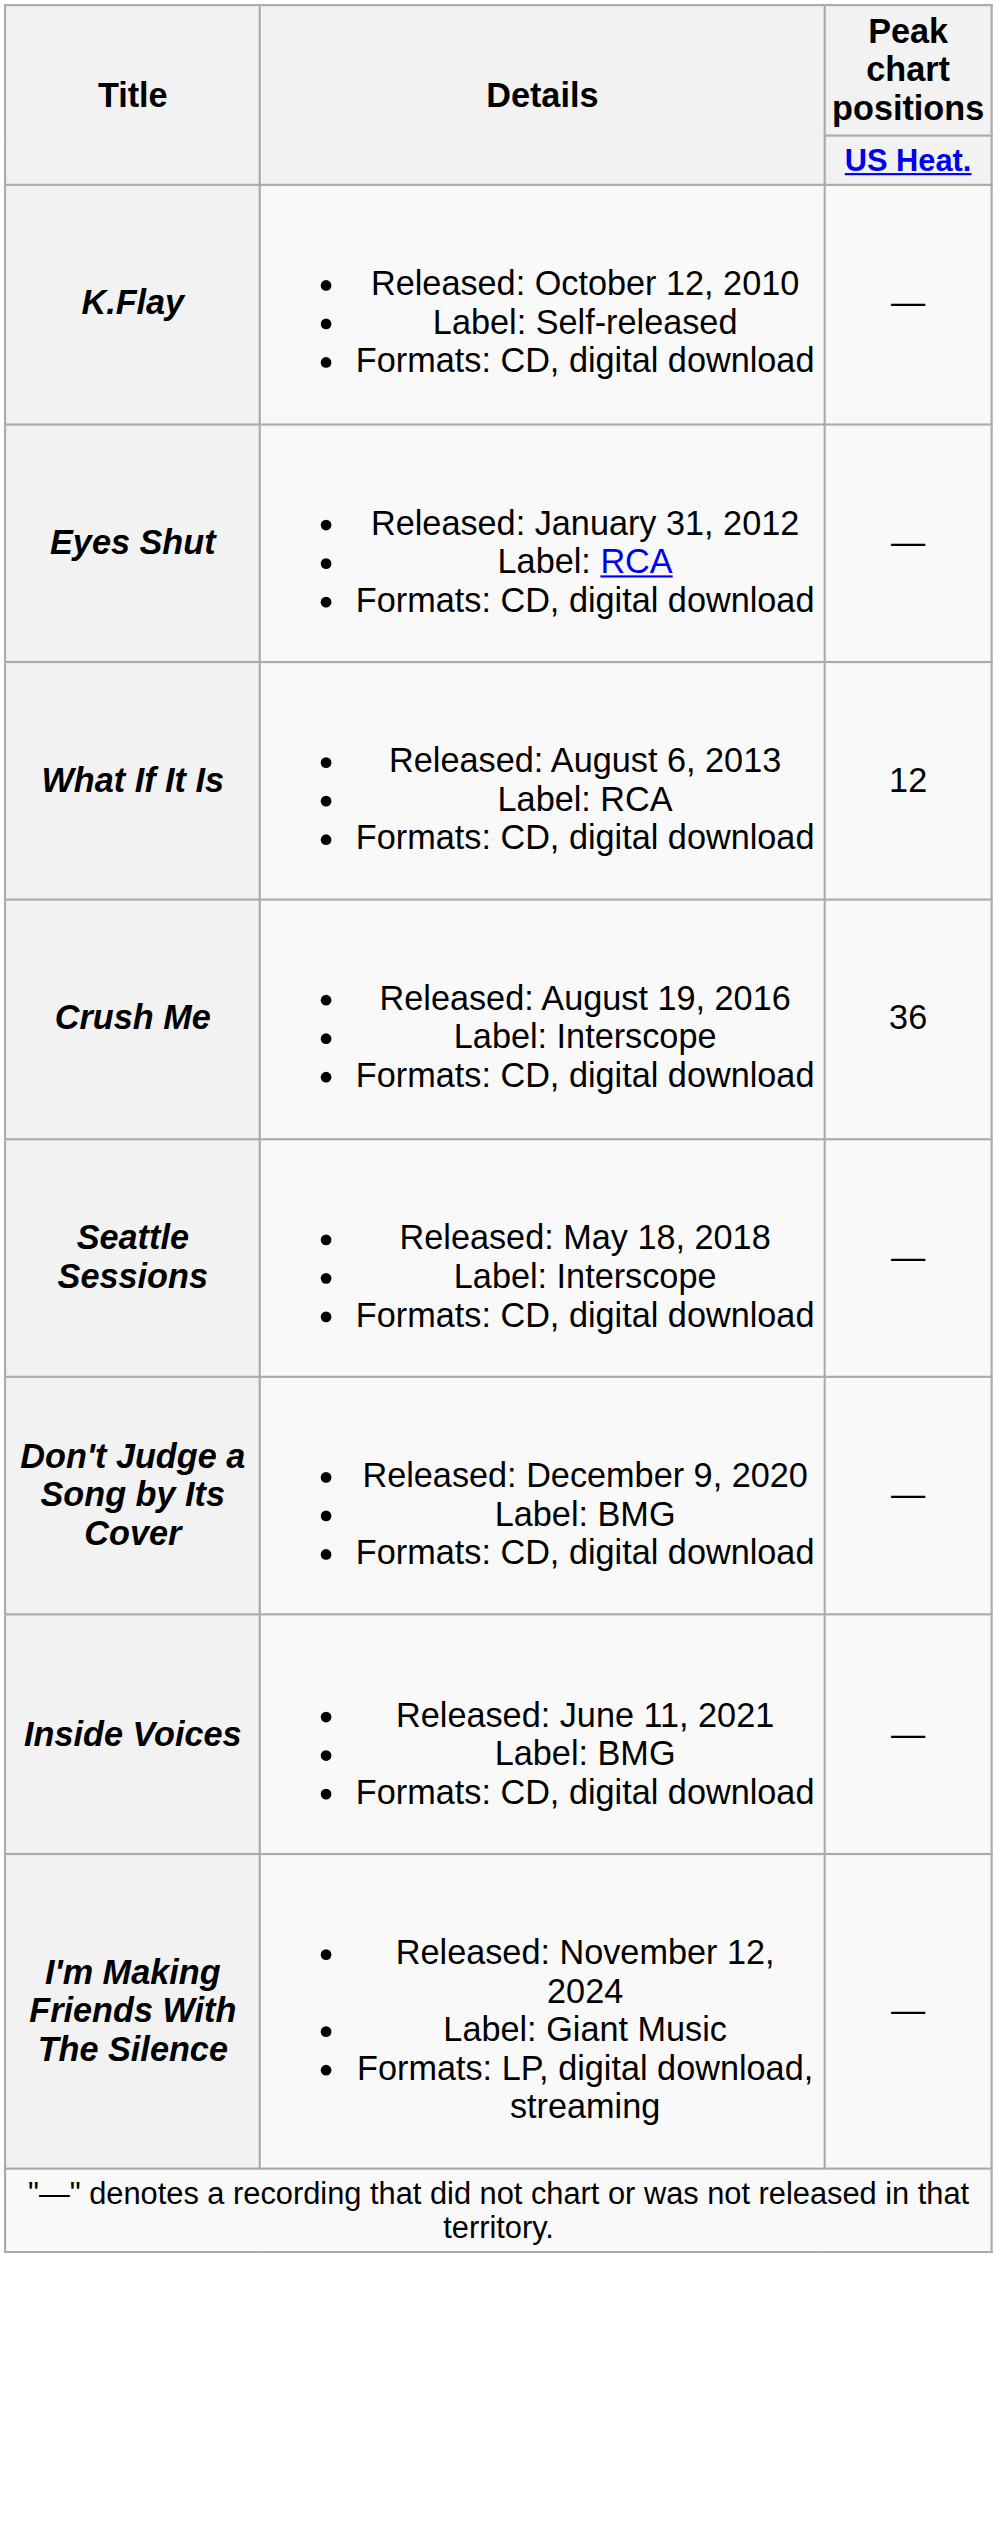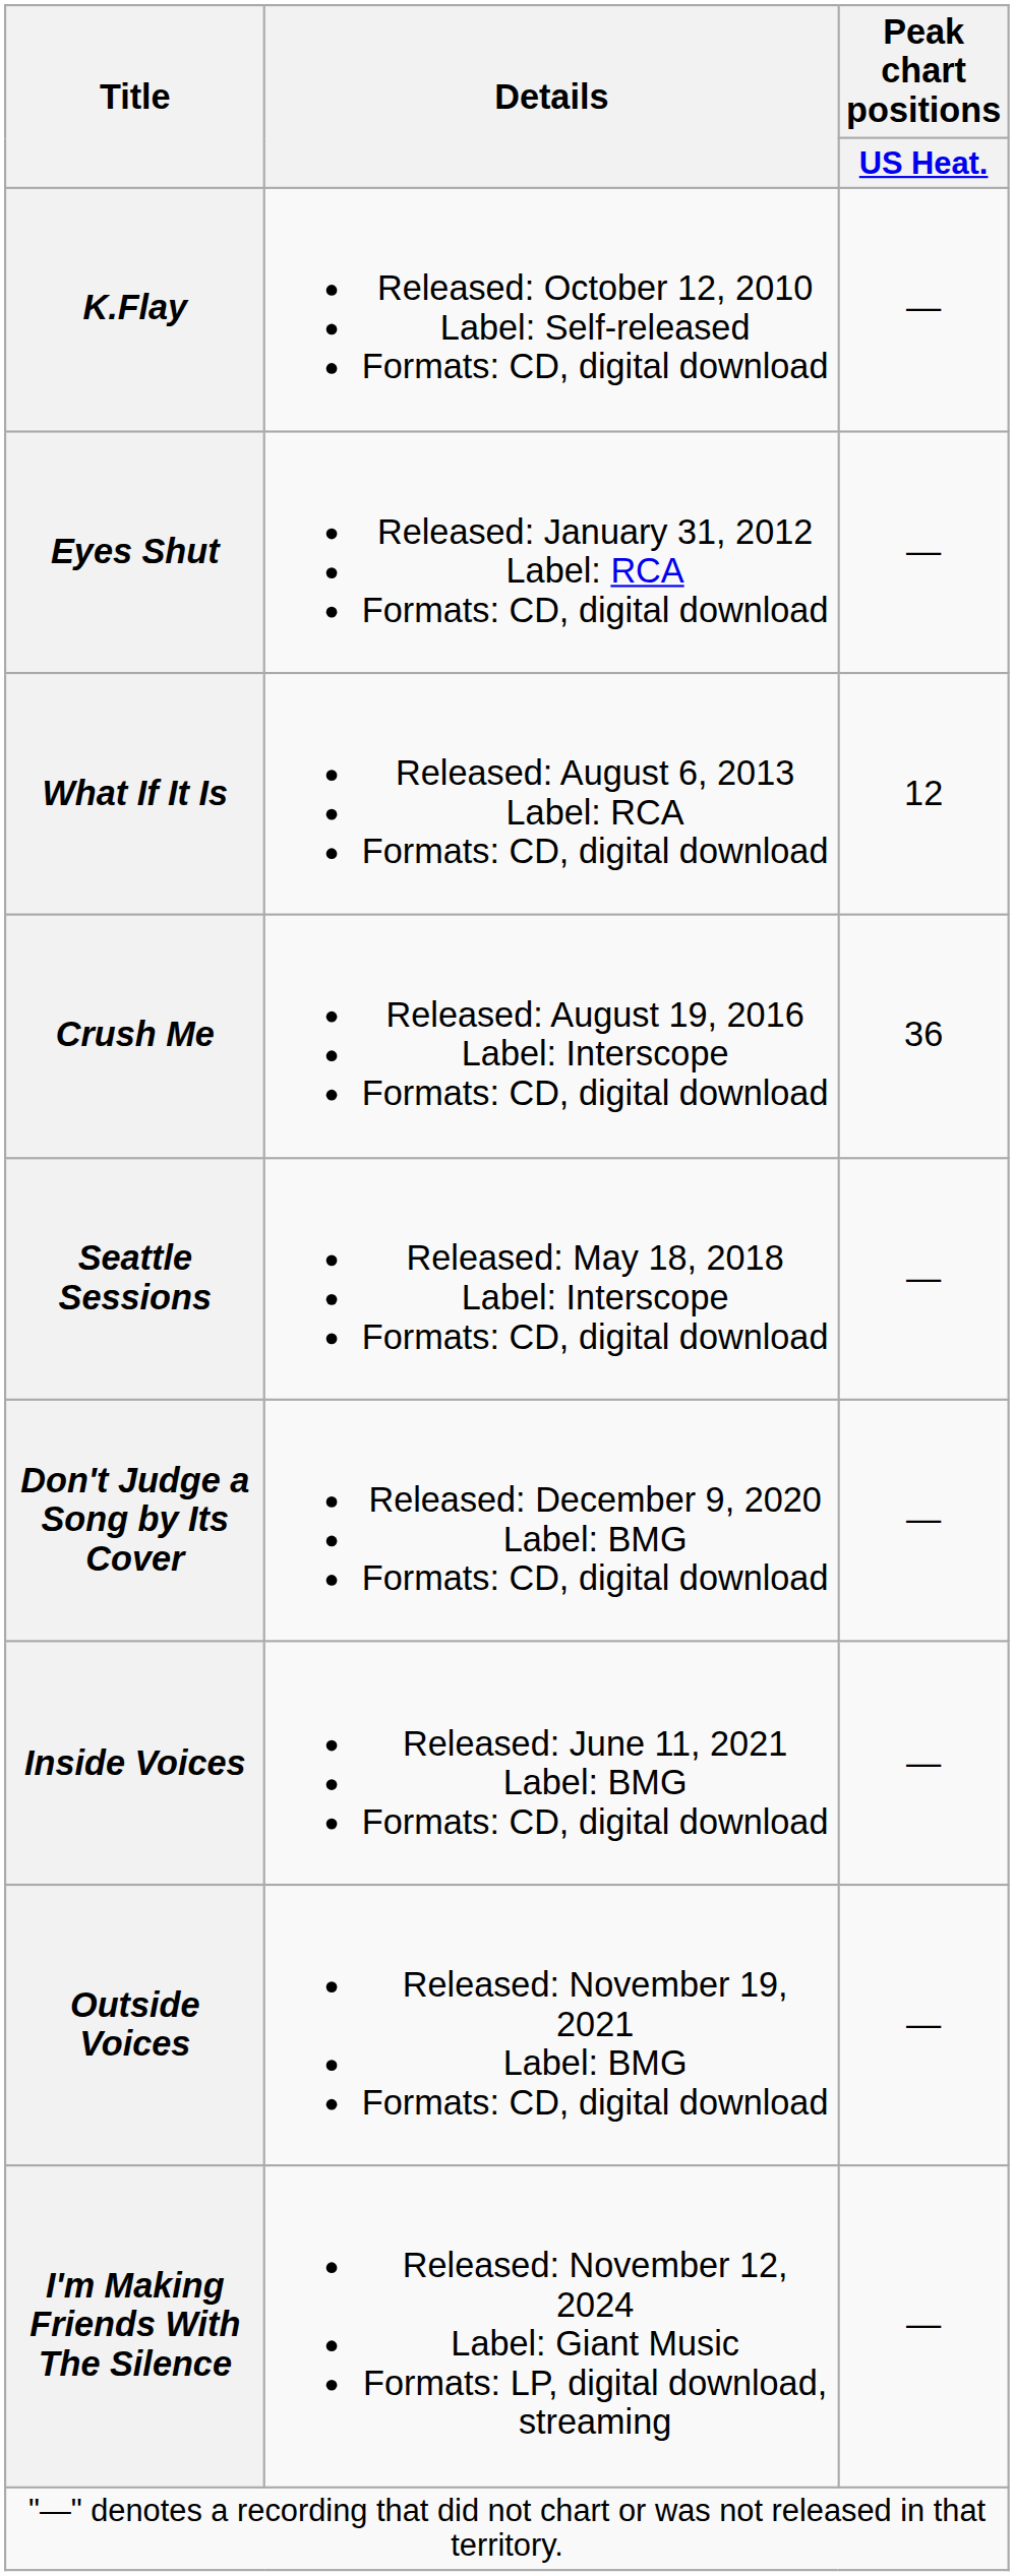+ row: Outside Voices | Released: November 19, 2021 Label: BMG Formats: CD, digital download | —
